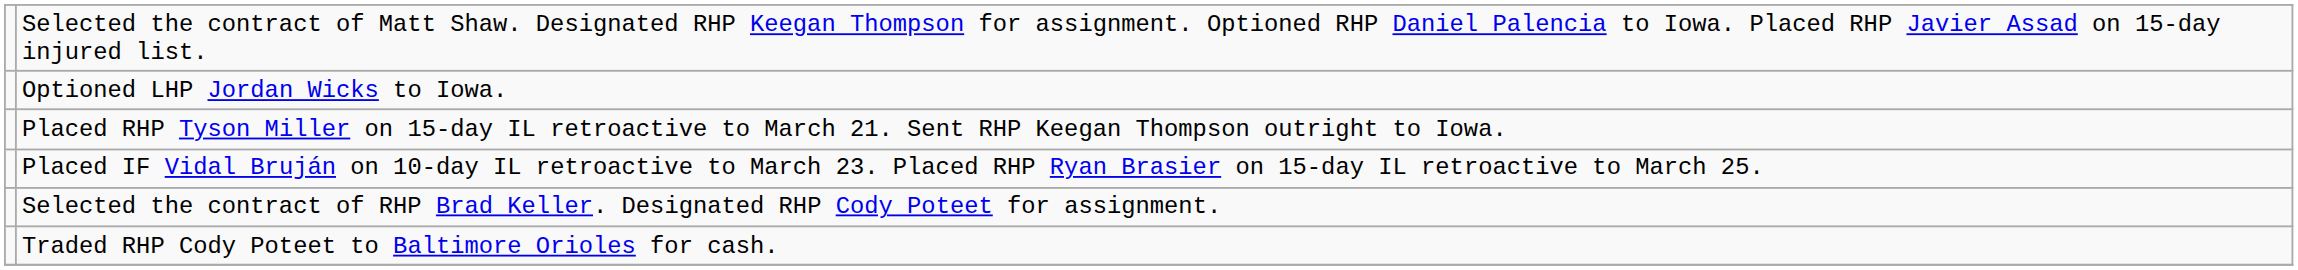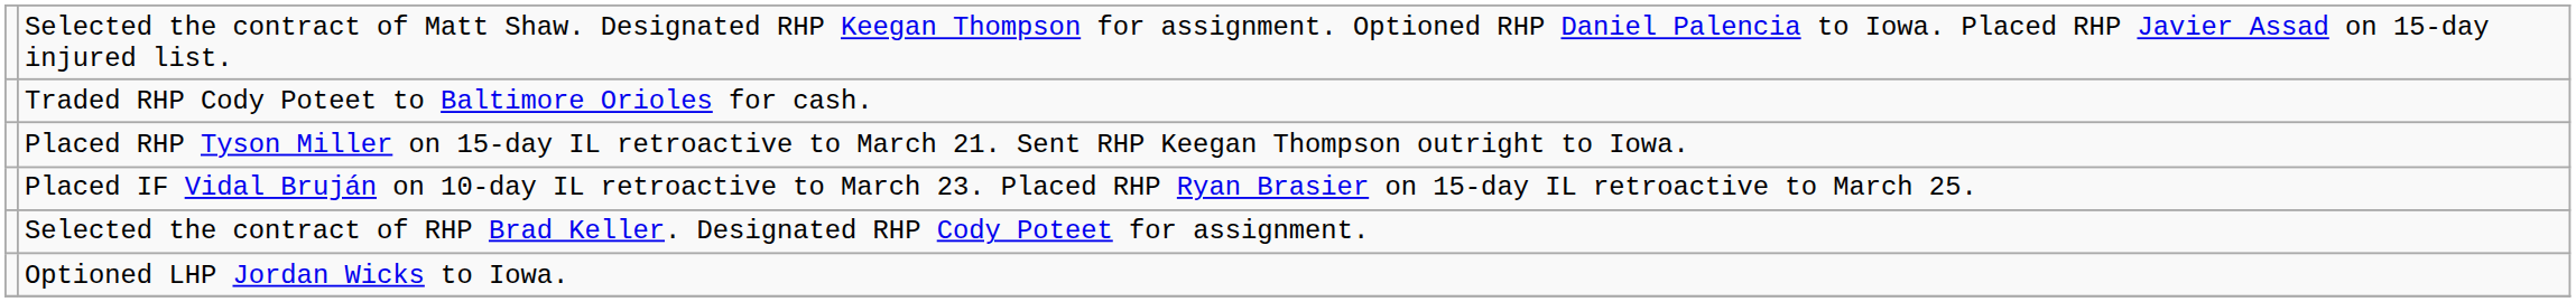rows swapped: Optioned LHP Jordan Wicks to Iowa. <-> Traded RHP Cody Poteet to Baltimore Orioles for cash.
